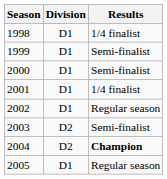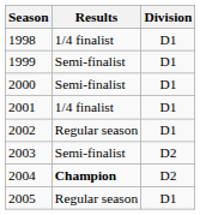columns swapped: Division <-> Results
